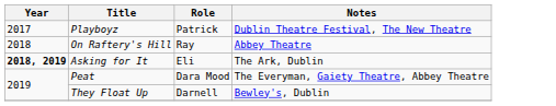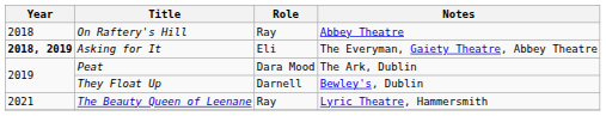- row: 2017 | Playboyz | Patrick | Dublin Theatre Festival, The New Theatre
Asking for It | Notes: The Ark, Dublin -> The Everyman, Gaiety Theatre, Abbey Theatre
Peat | Notes: The Everyman, Gaiety Theatre, Abbey Theatre -> The Ark, Dublin
+ row: 2021 | The Beauty Queen of Leenane | Ray | Lyric Theatre, Hammersmith
